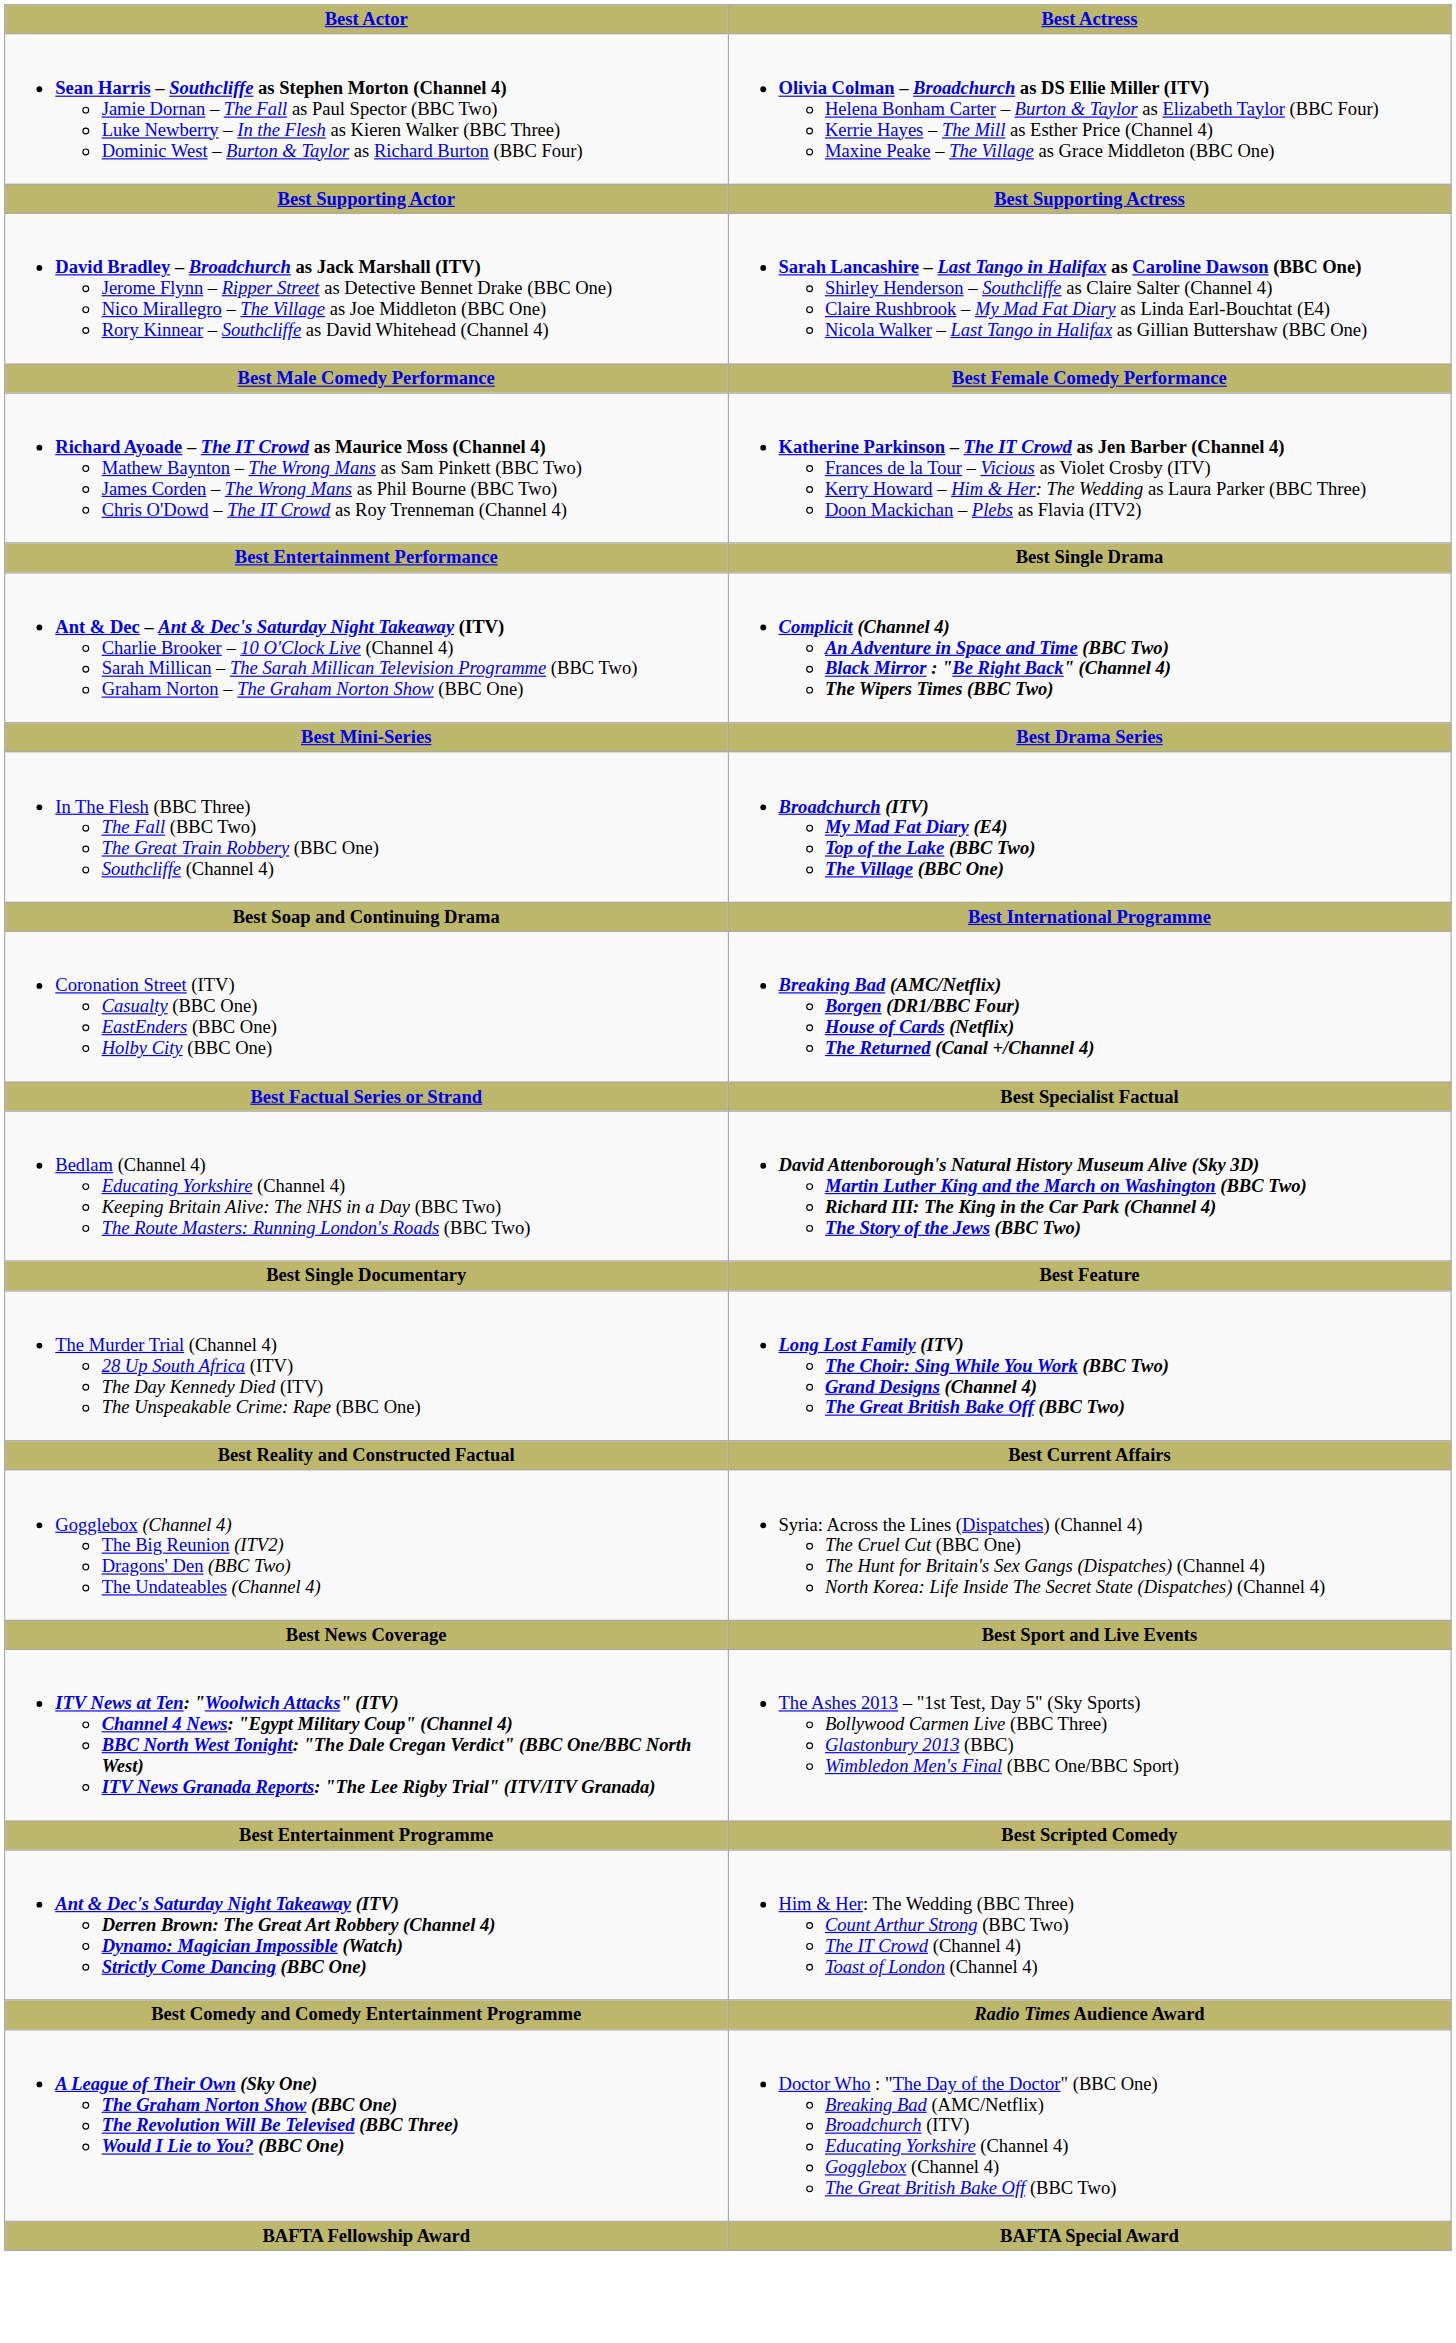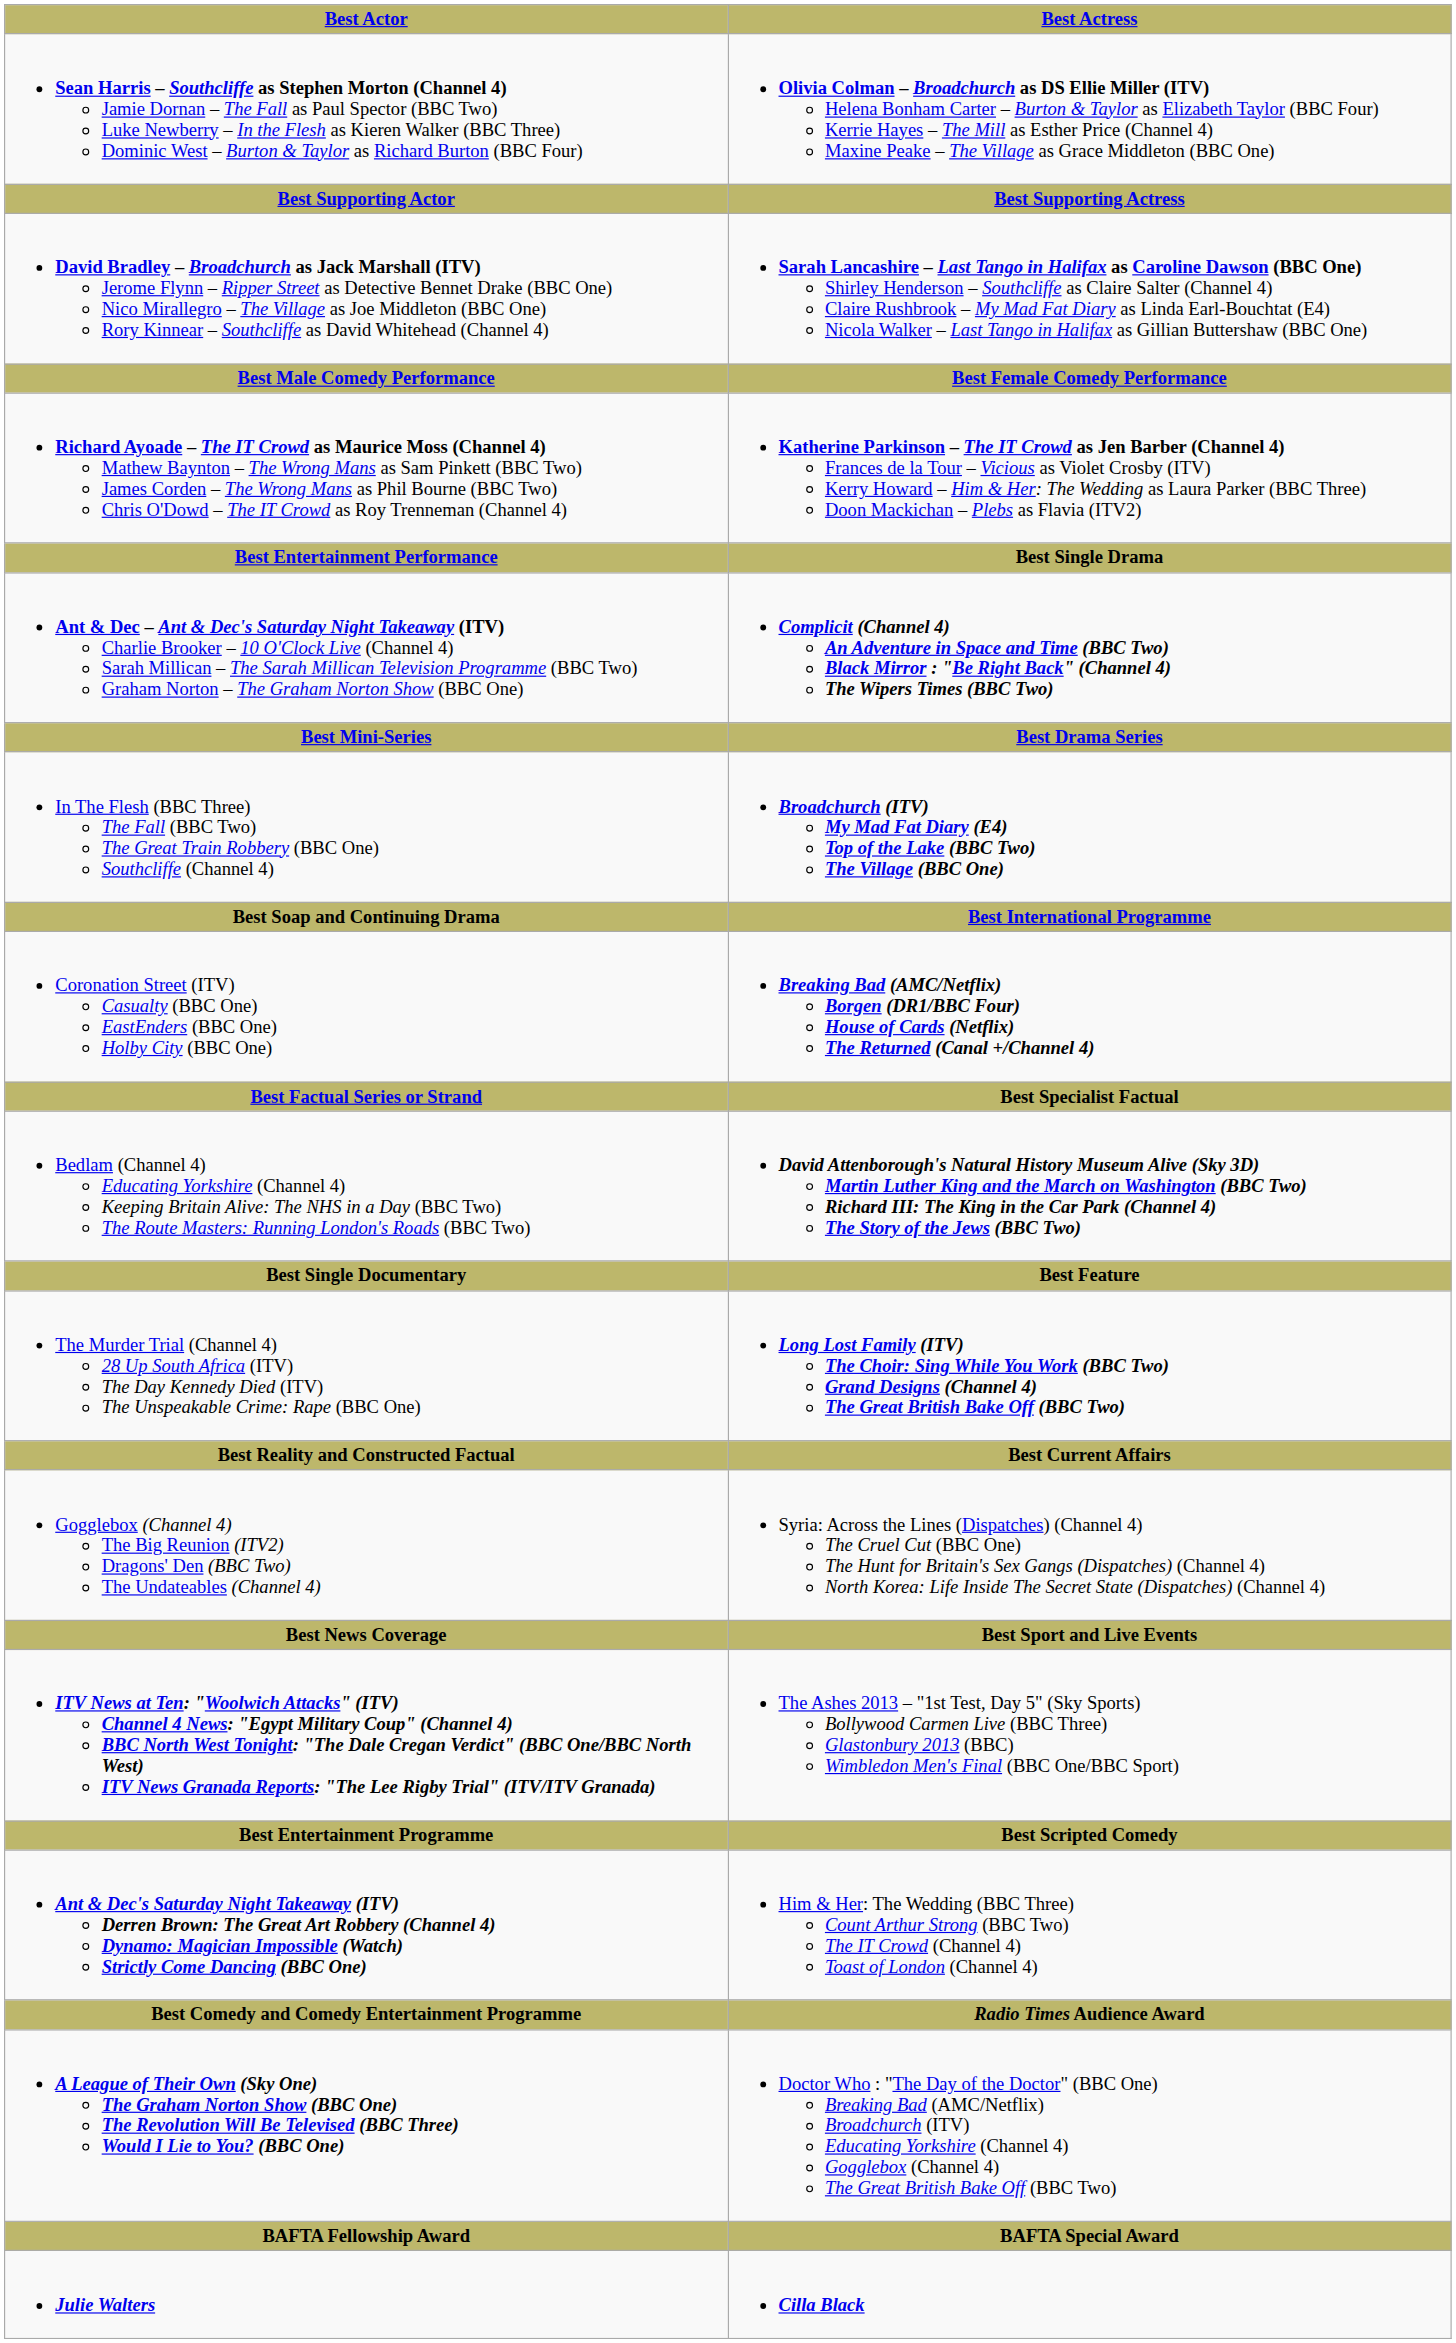+ row: Julie Walters | Cilla Black
